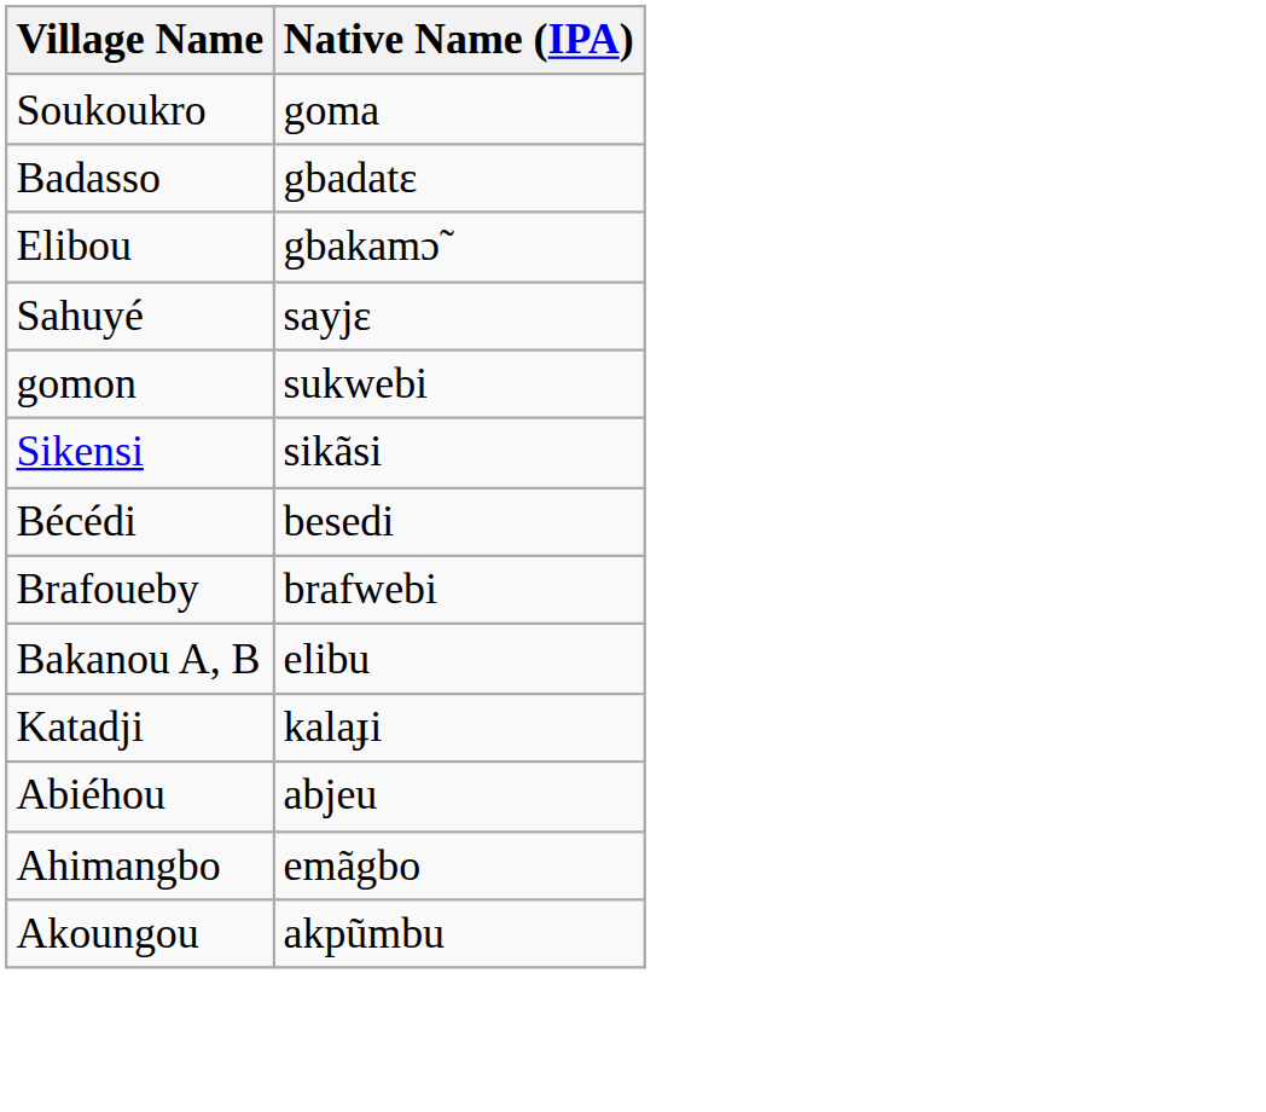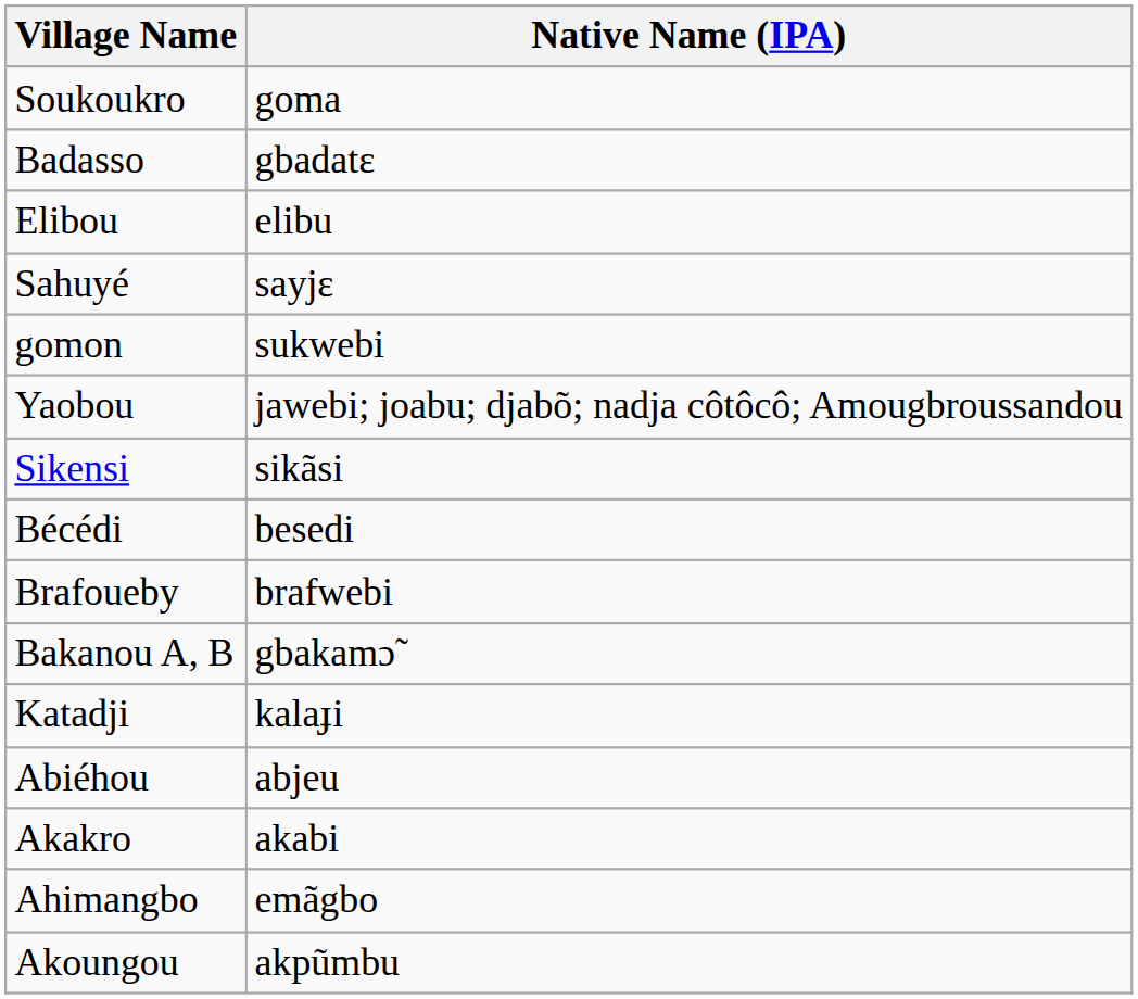Elibou | Native Name (IPA): gbakamɔ̃ -> elibu
+ row: Yaobou | jawebi; joabu; djabõ; nadja côtôcô; Amougbroussandou
Bakanou A, B | Native Name (IPA): elibu -> gbakamɔ̃
+ row: Akakro | akabi
